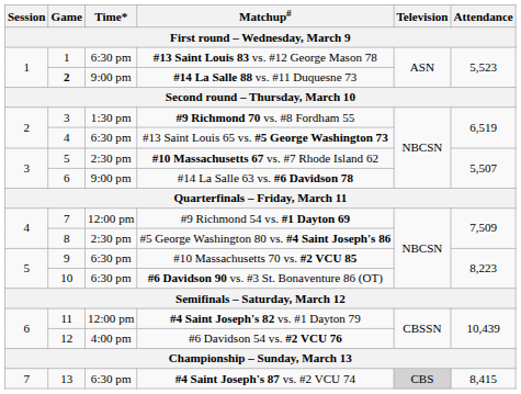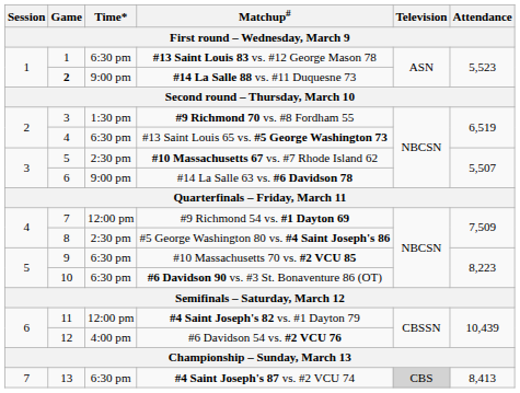#4 Saint Joseph's 87 vs. #2 VCU 74 | Attendance: 8,415 -> 8,413
